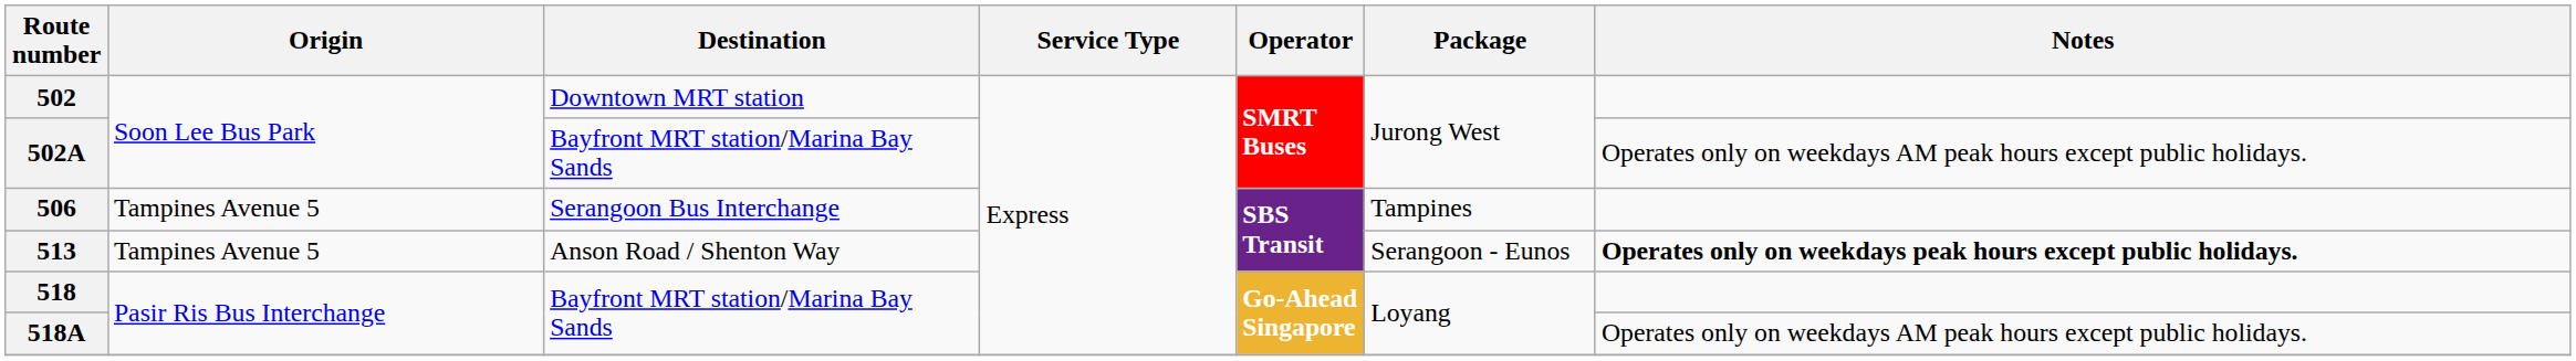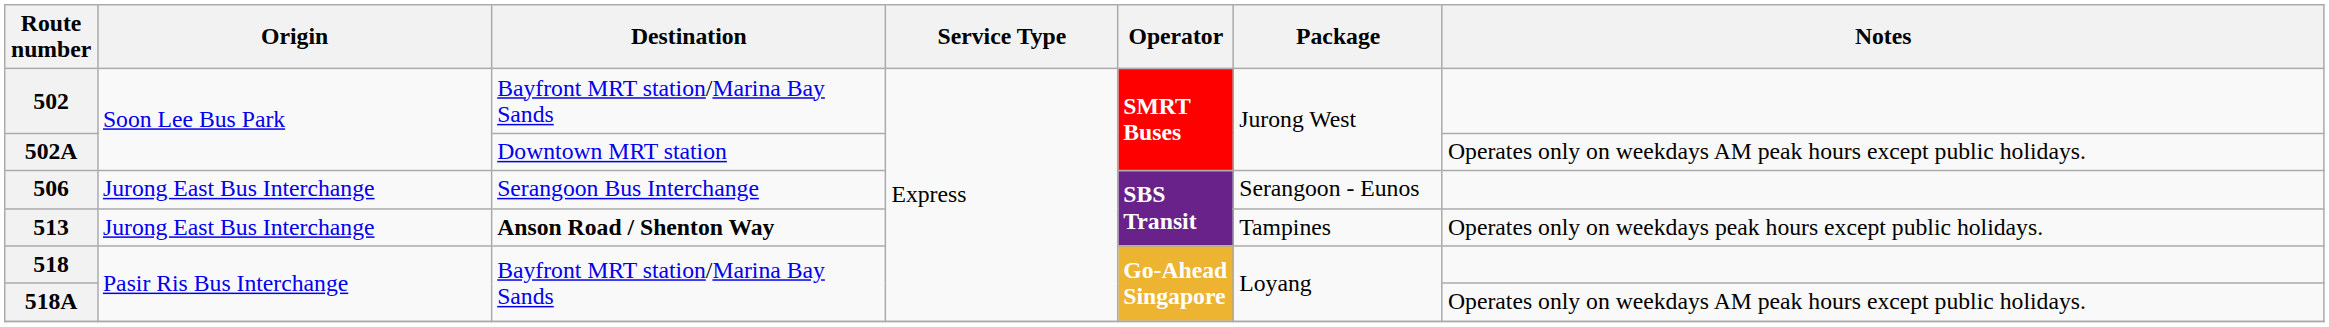502 | Destination: Downtown MRT station -> Bayfront MRT station/Marina Bay Sands
502A | Destination: Bayfront MRT station/Marina Bay Sands -> Downtown MRT station
506 | Origin: Tampines Avenue 5 -> Jurong East Bus Interchange
506 | Package: Tampines -> Serangoon - Eunos
513 | Origin: Tampines Avenue 5 -> Jurong East Bus Interchange
513 | Destination: normal -> bold
513 | Package: Serangoon - Eunos -> Tampines
513 | Notes: bold -> normal
